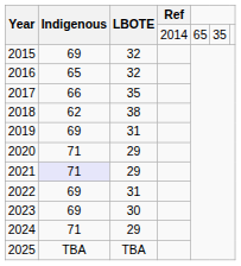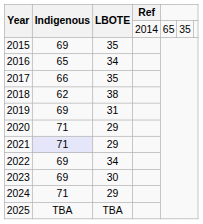2015 | LBOTE: 32 -> 35
2016 | LBOTE: 32 -> 34
2022 | LBOTE: 31 -> 34
